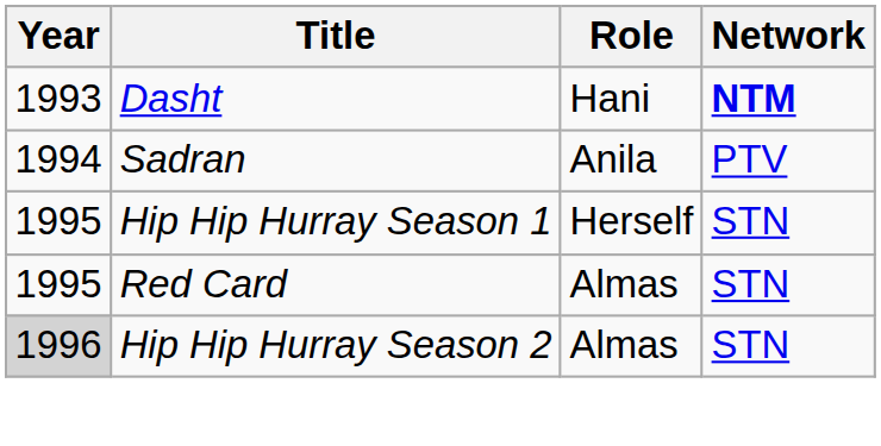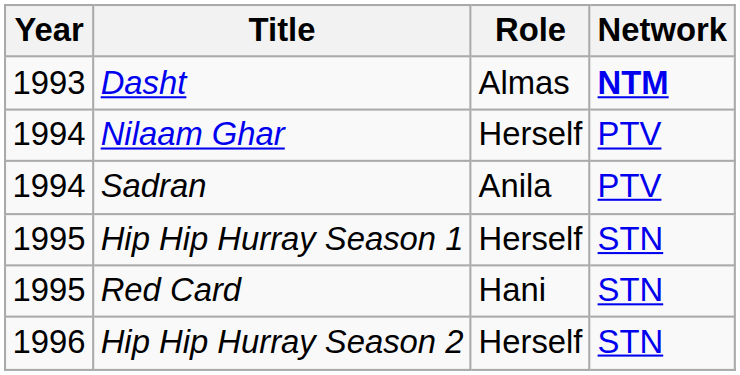Dasht | Role: Hani -> Almas
+ row: 1994 | Nilaam Ghar | Herself | PTV
Red Card | Role: Almas -> Hani
Hip Hip Hurray Season 2 | Year: lightgrey background -> no background
Hip Hip Hurray Season 2 | Role: Almas -> Herself
